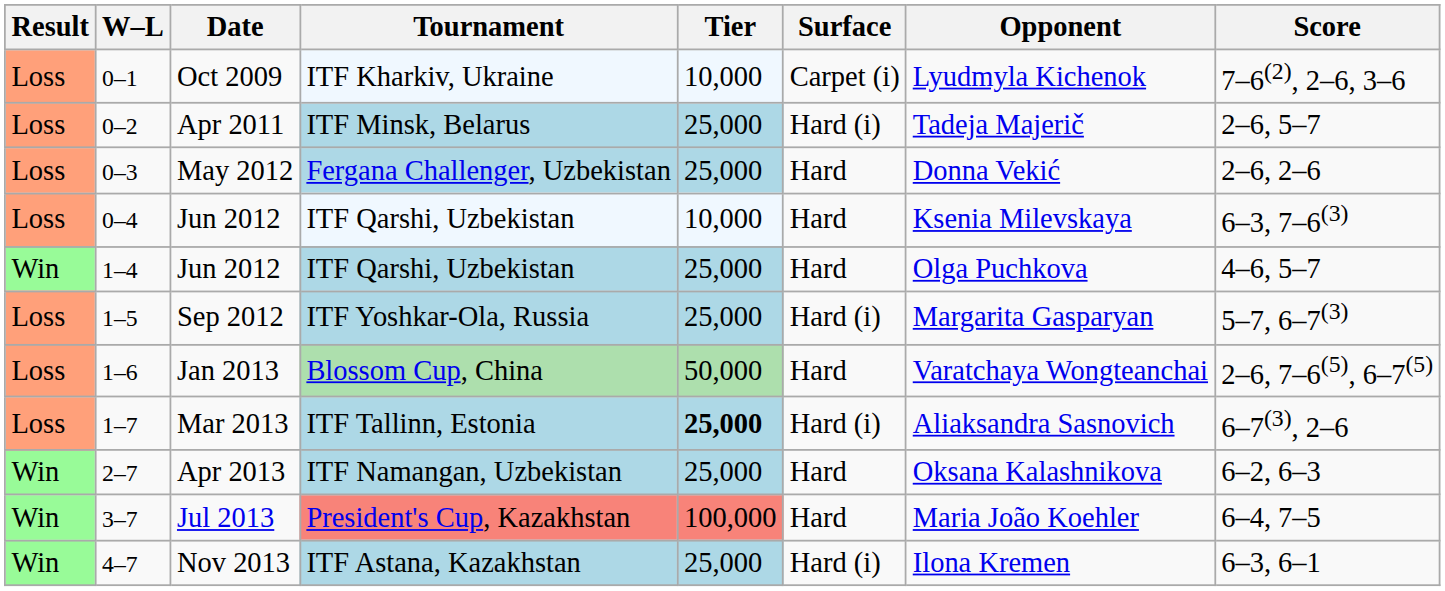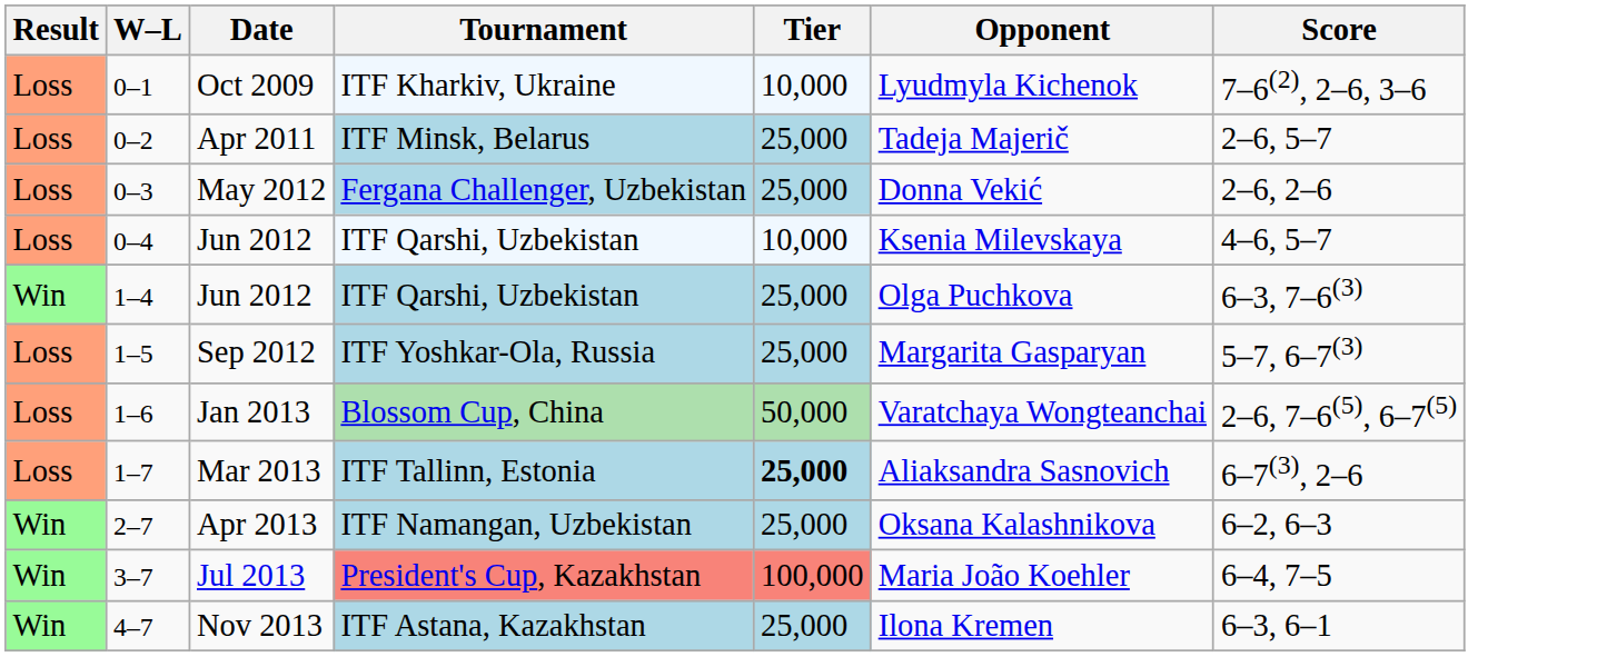- column: Surface | Carpet (i) | Hard (i) | Hard | Hard | Hard | Hard (i) | Hard | Hard (i) | Hard | Hard | Hard (i)
0–4 / Jun 2012 | Score: 6–3, 7–6(3) -> 4–6, 5–7
1–4 / Jun 2012 | Score: 4–6, 5–7 -> 6–3, 7–6(3)
